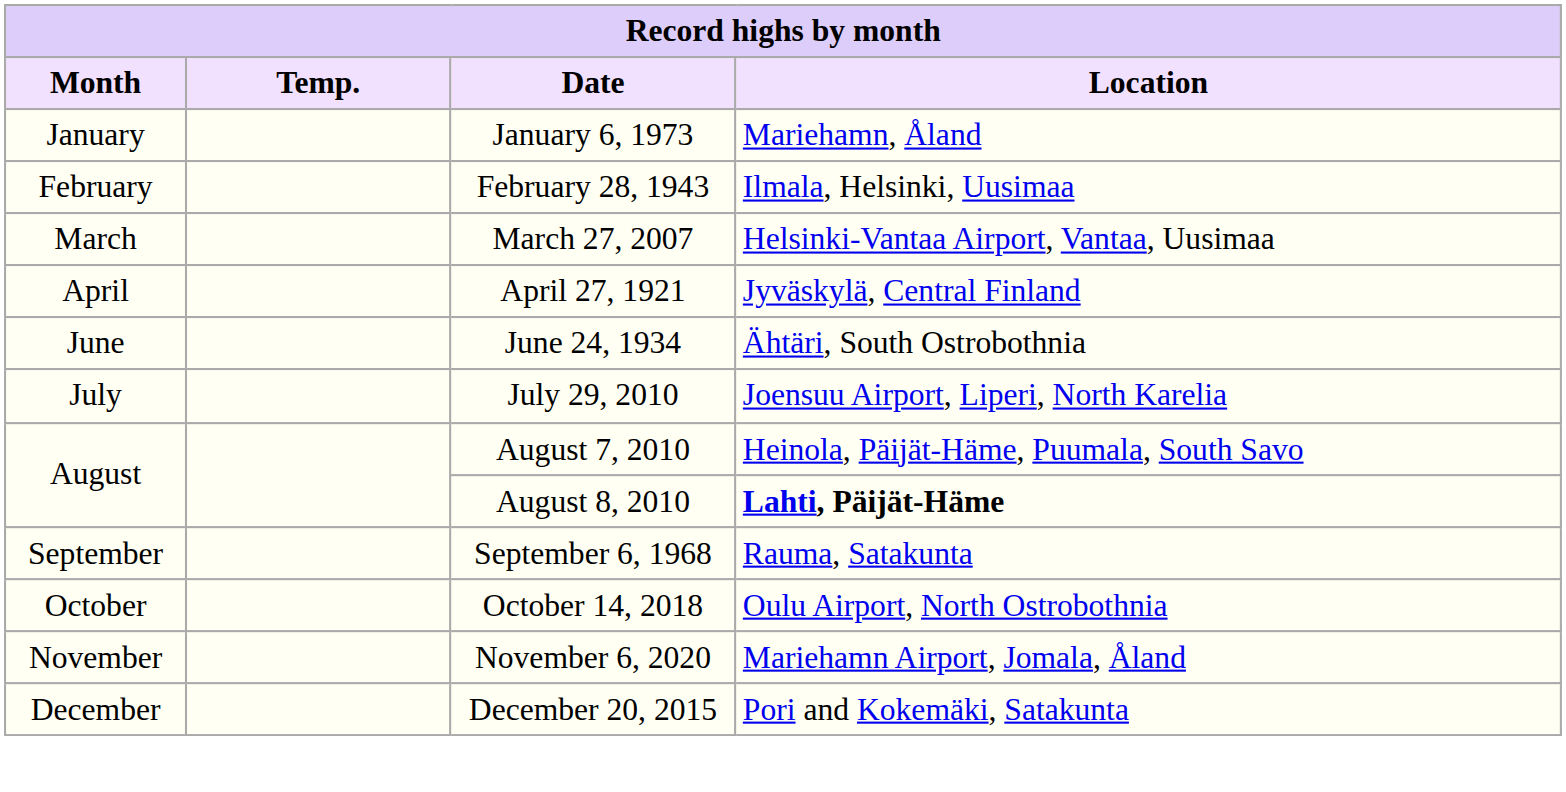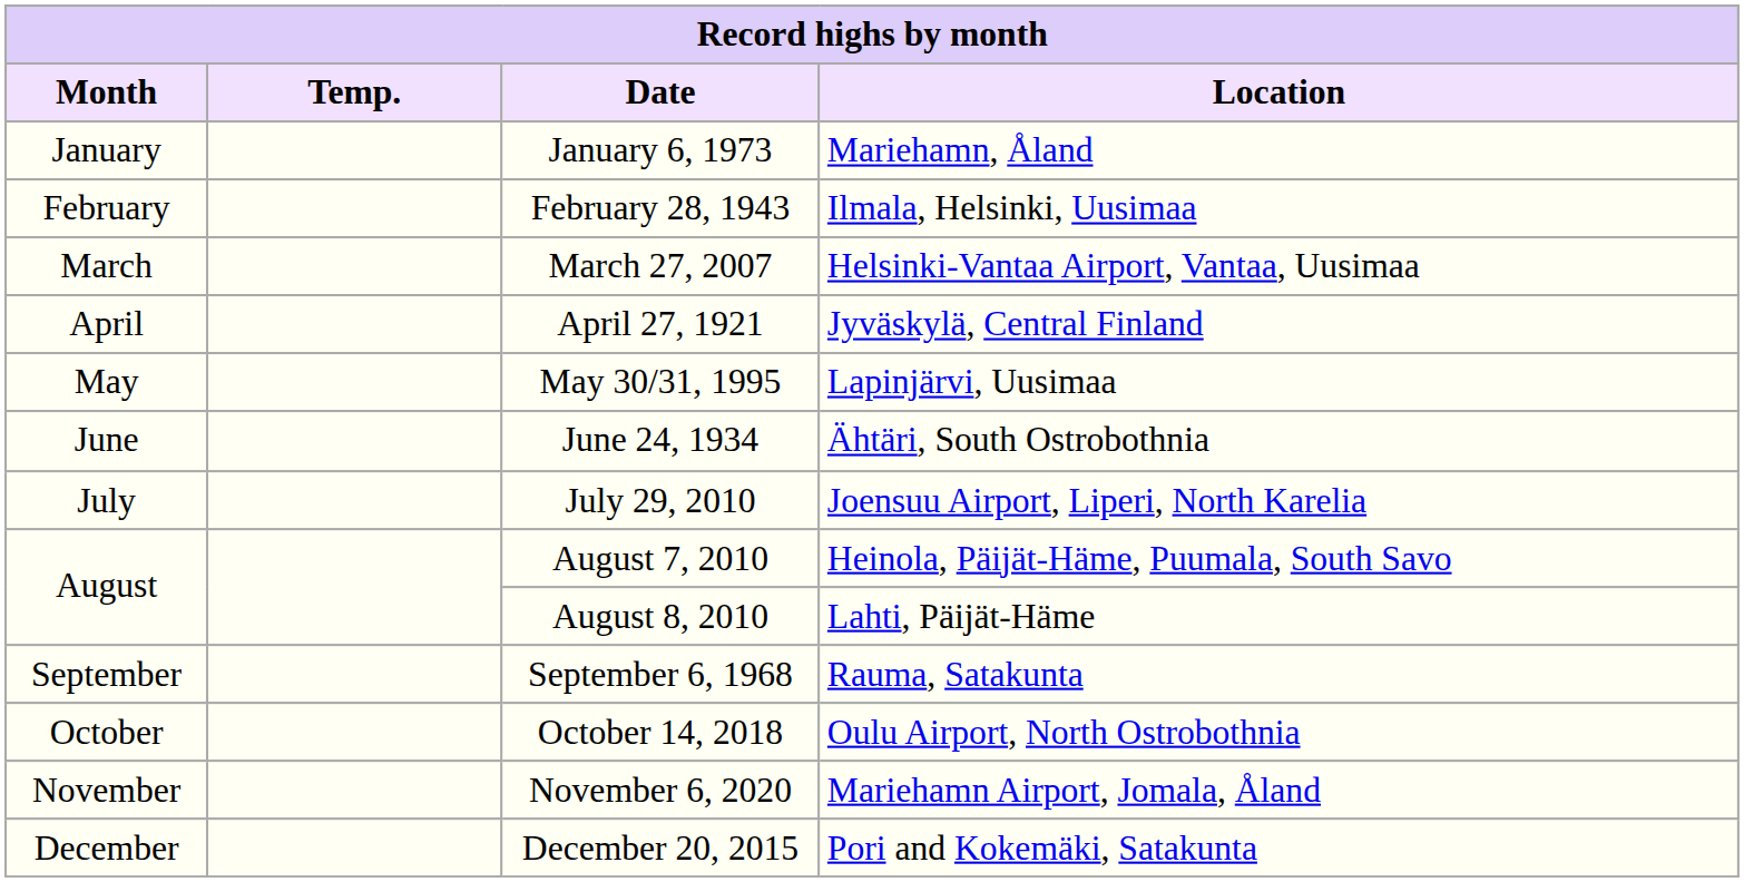+ row: May | May 30/31, 1995 | Lapinjärvi, Uusimaa
August 8, 2010 | Location: bold -> normal
